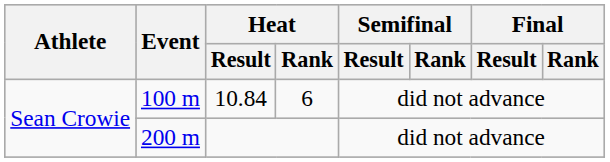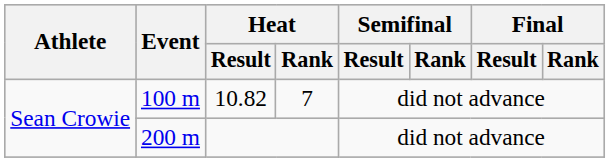100 m | Heat / Result: 10.84 -> 10.82
100 m | Heat / Rank: 6 -> 7
